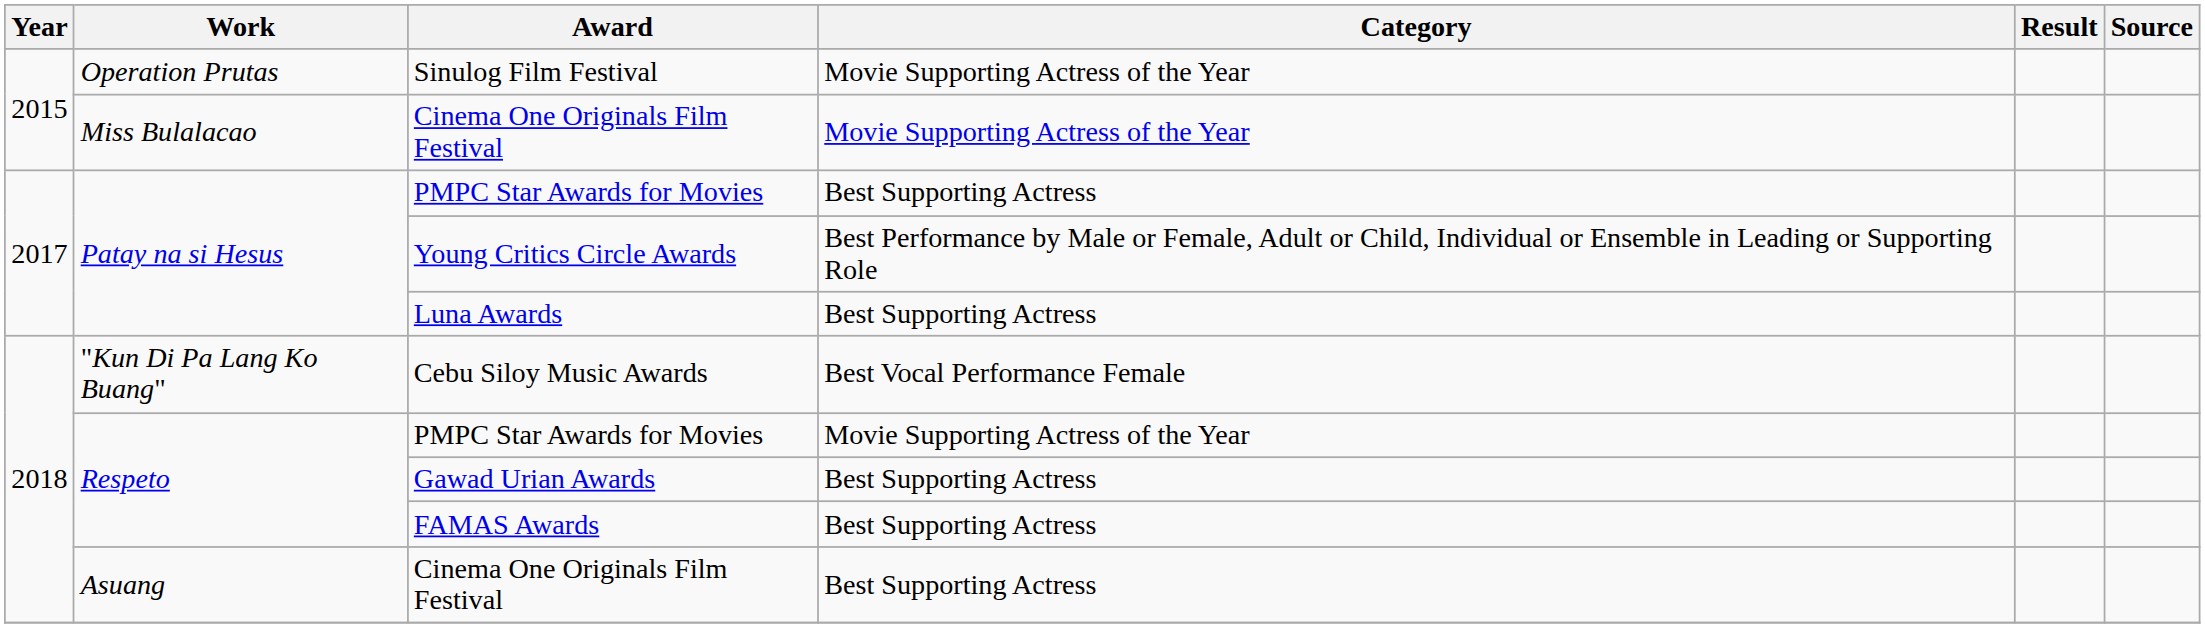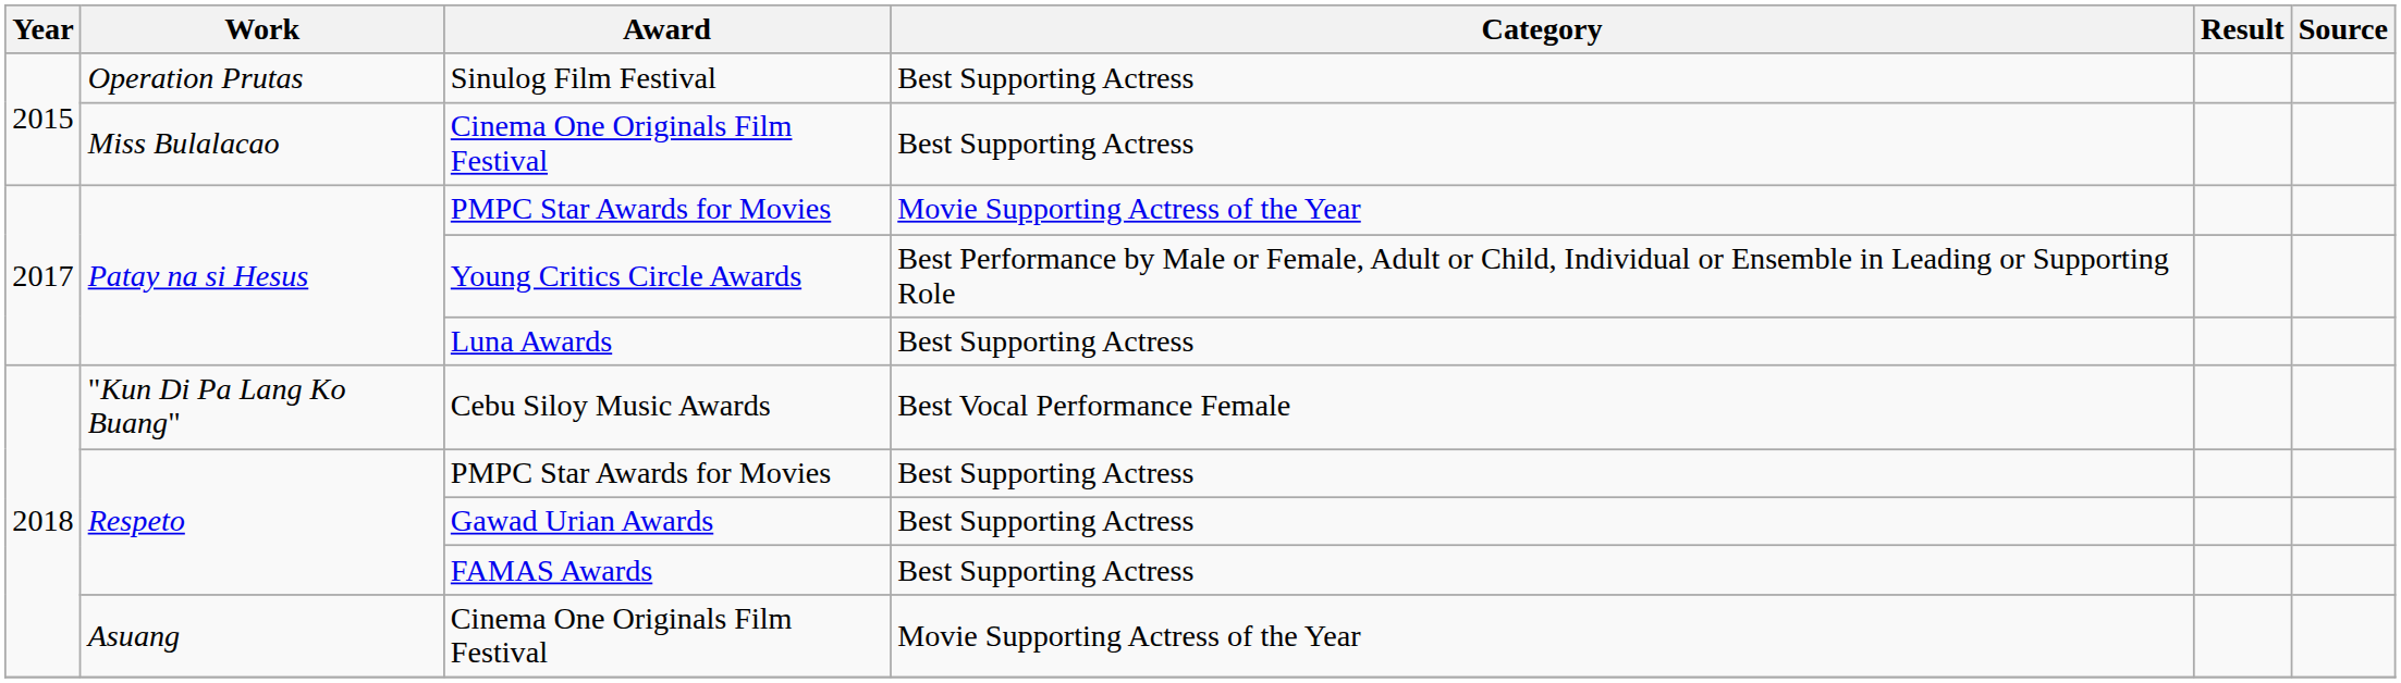Sinulog Film Festival | Category: Movie Supporting Actress of the Year -> Best Supporting Actress
Miss Bulalacao / Cinema One Originals Film Festival | Category: Movie Supporting Actress of the Year -> Best Supporting Actress
Patay na si Hesus / PMPC Star Awards for Movies | Category: Best Supporting Actress -> Movie Supporting Actress of the Year
Respeto / PMPC Star Awards for Movies | Category: Movie Supporting Actress of the Year -> Best Supporting Actress
Asuang / Cinema One Originals Film Festival | Category: Best Supporting Actress -> Movie Supporting Actress of the Year
